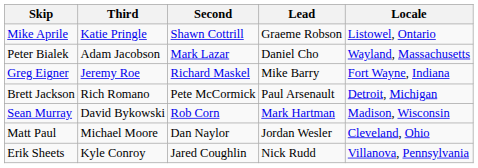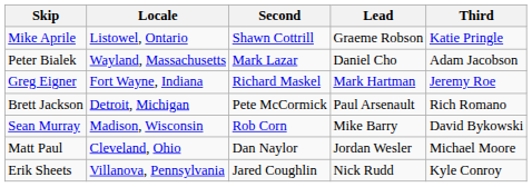columns swapped: Third <-> Locale
Greg Eigner | Lead: Mike Barry -> Mark Hartman
Sean Murray | Lead: Mark Hartman -> Mike Barry
